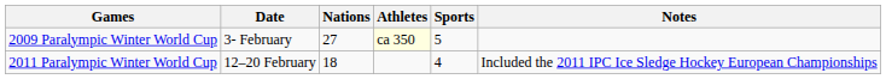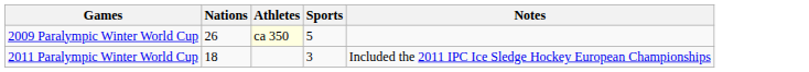- column: Date | 3- February | 12–20 February
2009 Paralympic Winter World Cup | Nations: 27 -> 26
2011 Paralympic Winter World Cup | Sports: 4 -> 3
